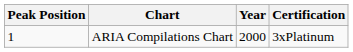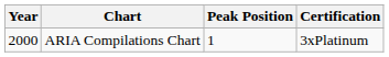columns swapped: Year <-> Peak Position
